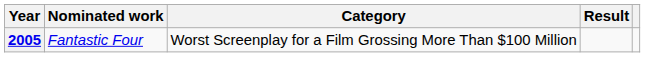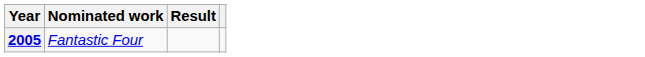- column: Category | Worst Screenplay for a Film Grossing More Than $100 Million
